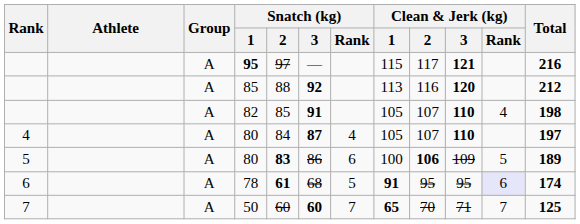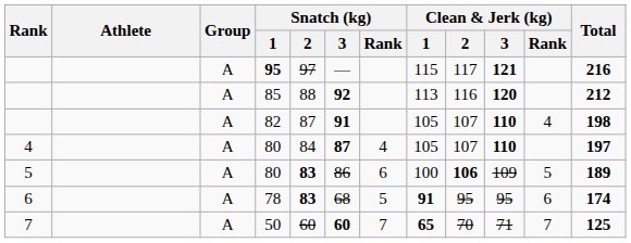82 | Snatch (kg) / 2: 85 -> 87
78 | Snatch (kg) / 2: 61 -> 83
78 | Clean & Jerk (kg) / Rank: lavender background -> no background
